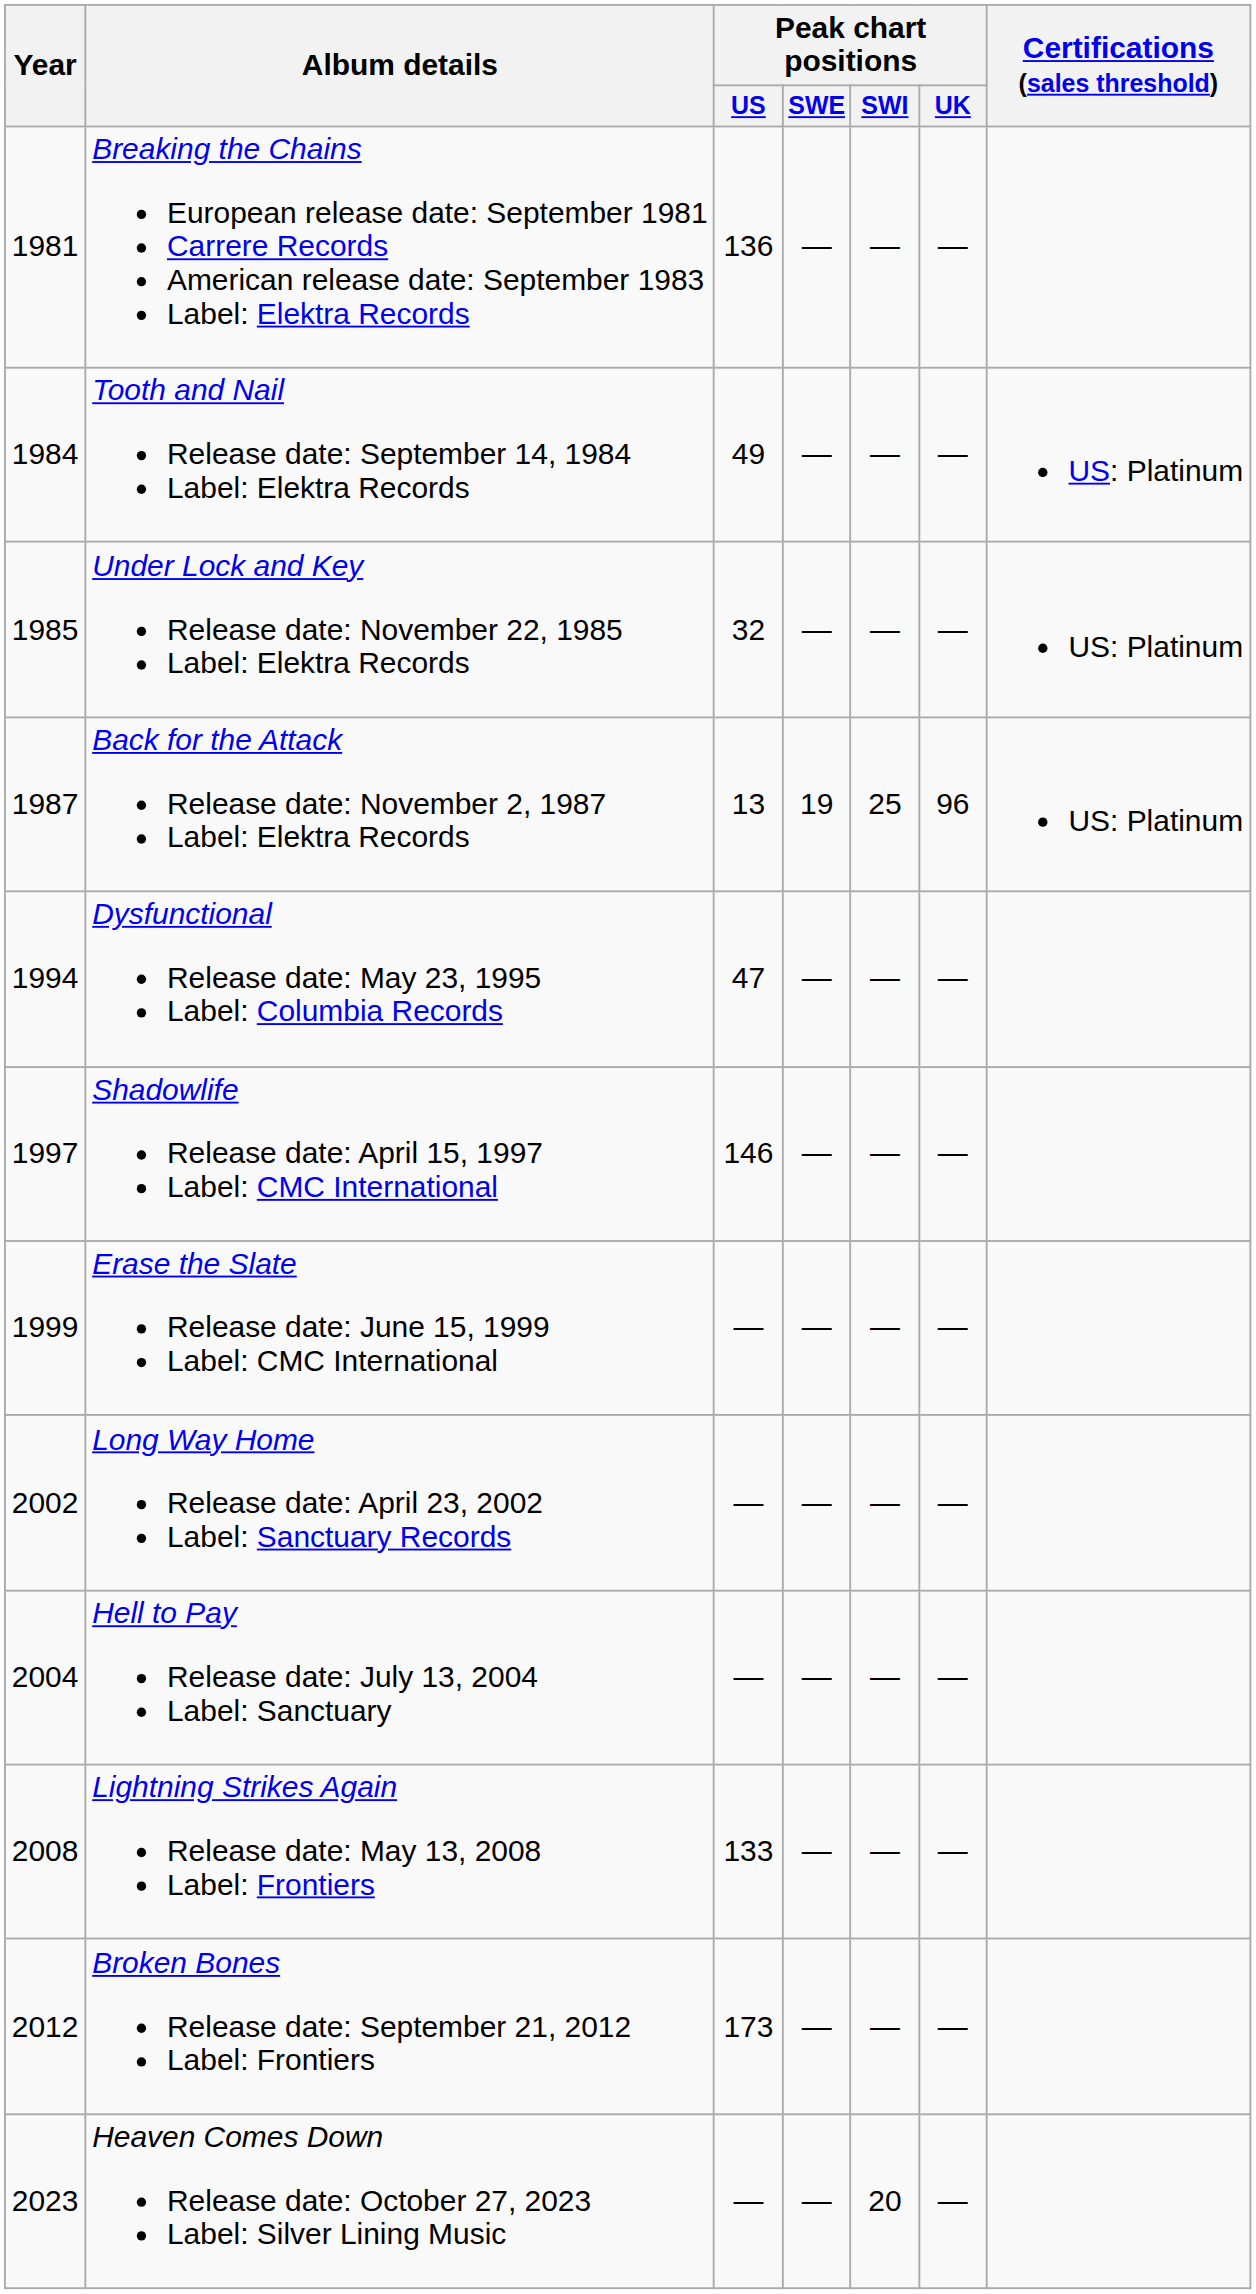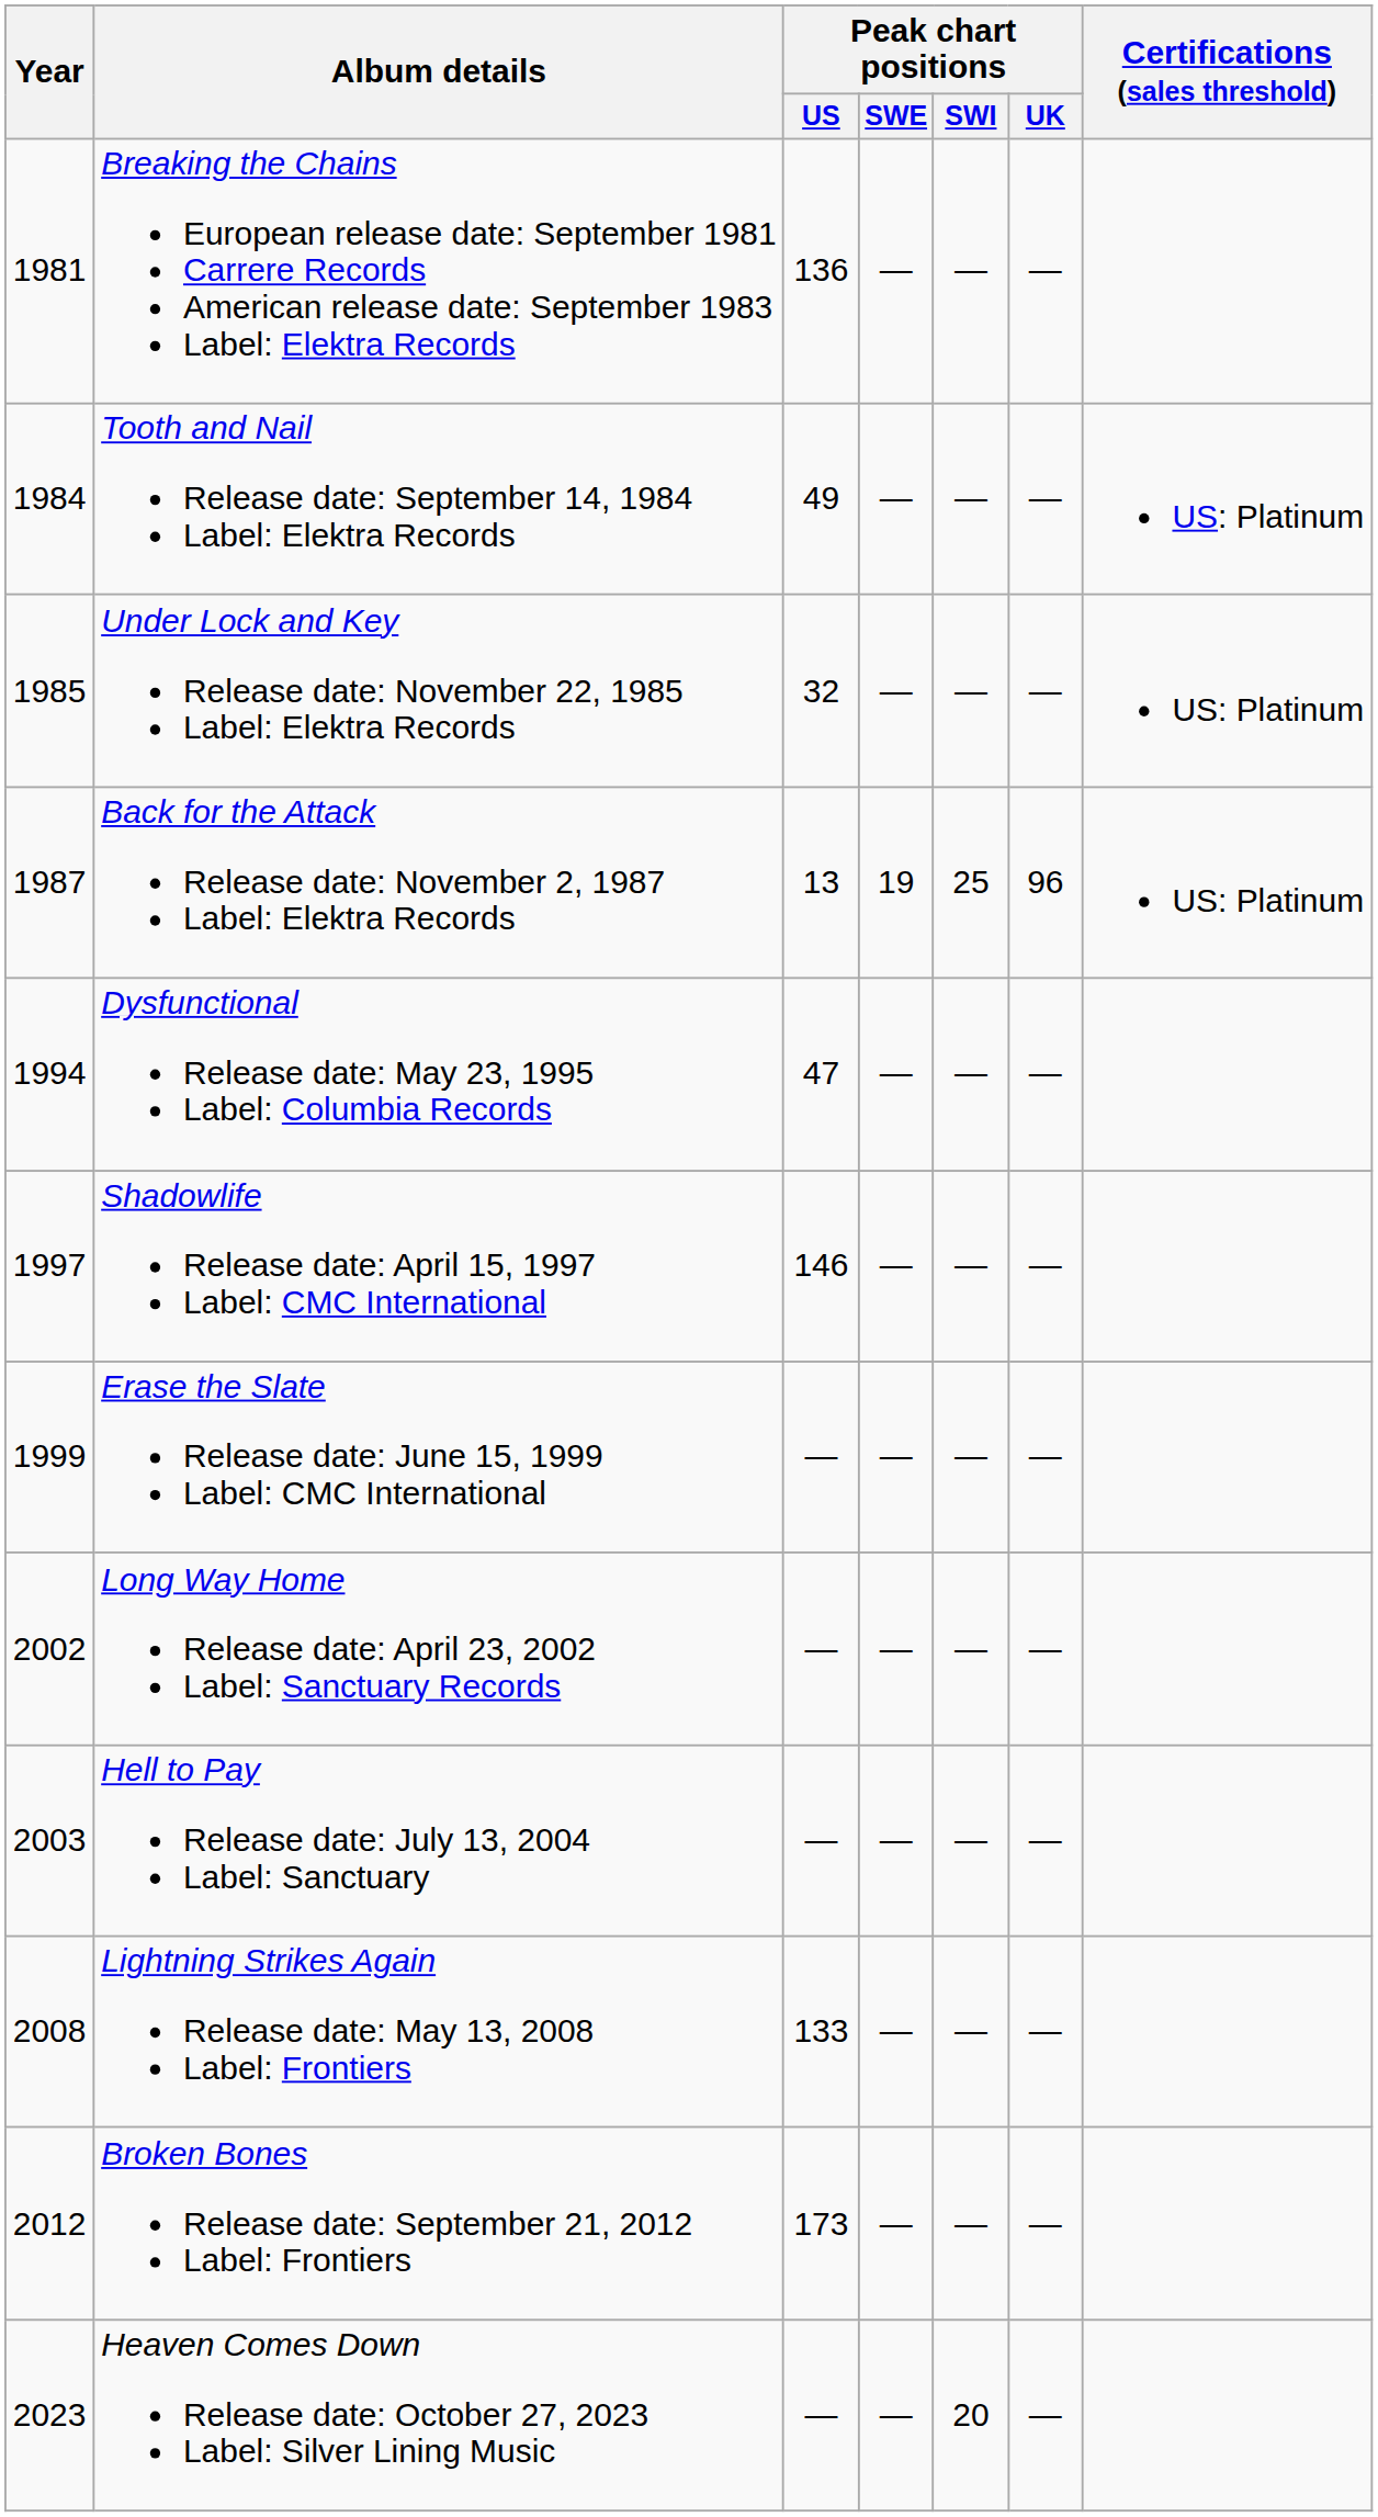Hell to Pay Release date: July 13, 2004 Label: Sanctuary | Year: 2004 -> 2003
